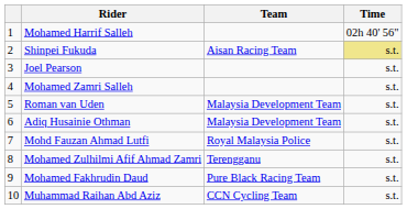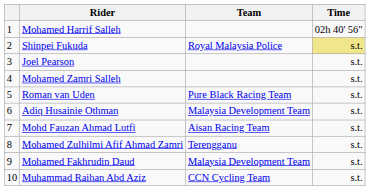Shinpei Fukuda | Team: Aisan Racing Team -> Royal Malaysia Police
Roman van Uden | Team: Malaysia Development Team -> Pure Black Racing Team
Mohd Fauzan Ahmad Lutfi | Team: Royal Malaysia Police -> Aisan Racing Team
Mohamed Fakhrudin Daud | Team: Pure Black Racing Team -> Malaysia Development Team
